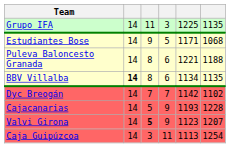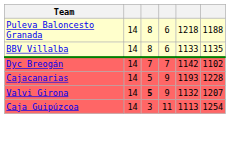- row: Grupo IFA | 14 | 11 | 3 | 1225 | 1135
- row: Estudiantes Bose | 14 | 9 | 5 | 1171 | 1068
Puleva Baloncesto Granada | column 5: 1221 -> 1218
BBV Villalba | column 2: bold -> normal
BBV Villalba | column 5: 1134 -> 1133
Valvi Girona | column 5: 1123 -> 1132
